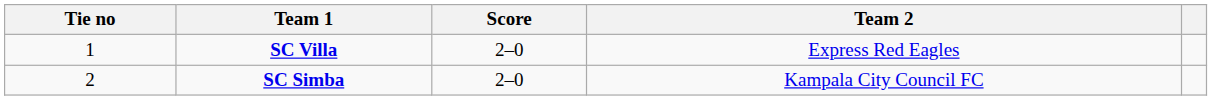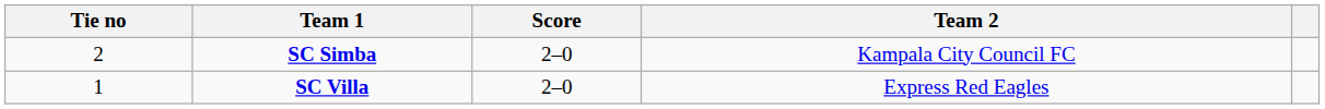rows swapped: SC Villa <-> SC Simba
